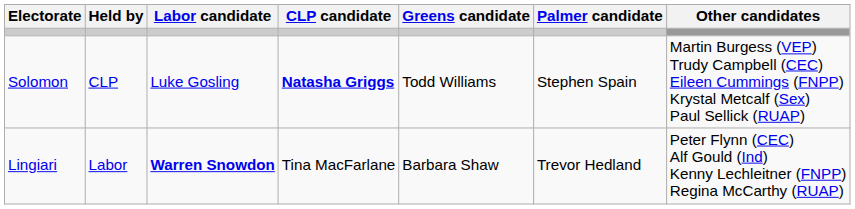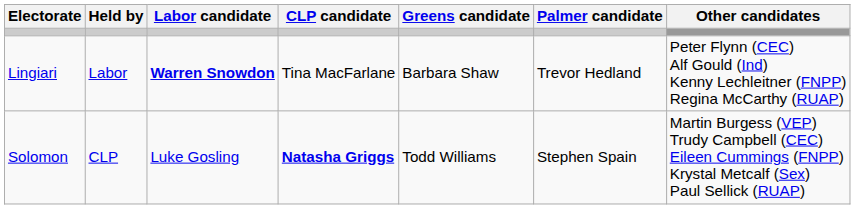rows swapped: Lingiari <-> Solomon
